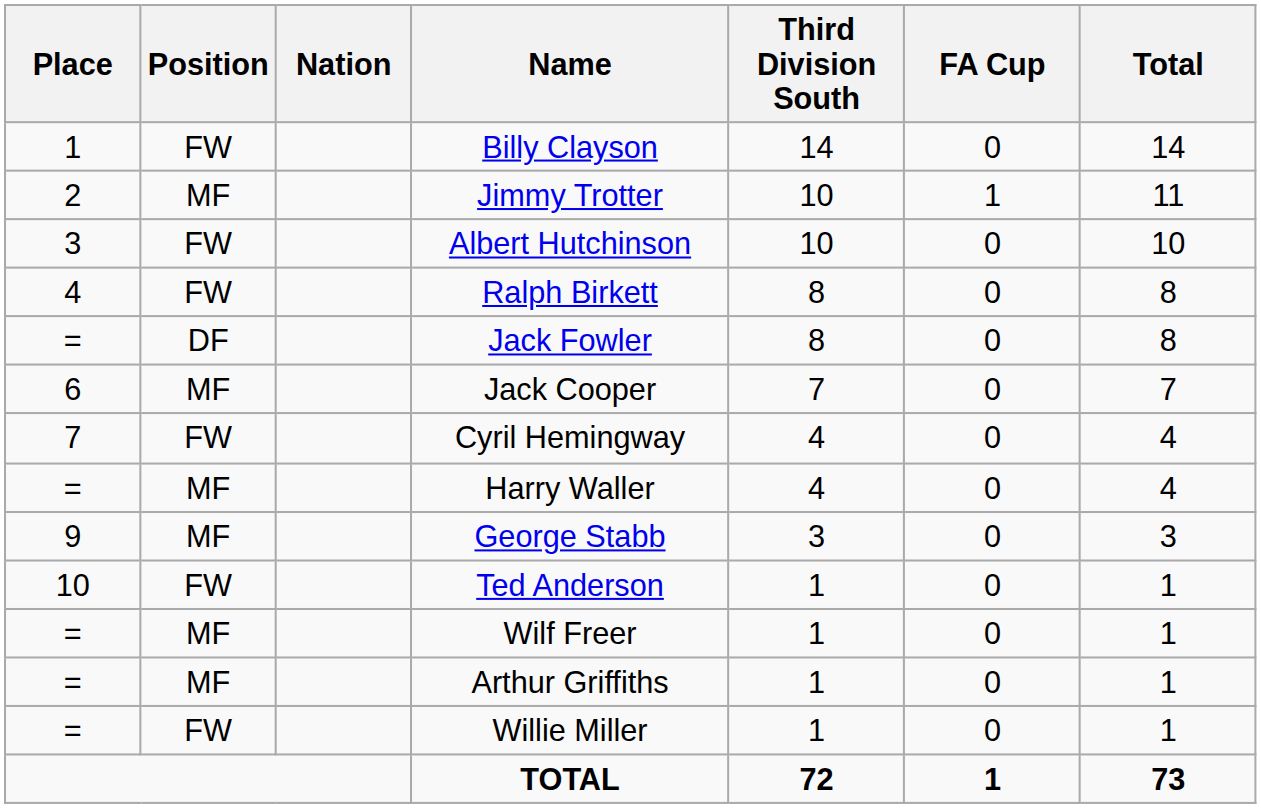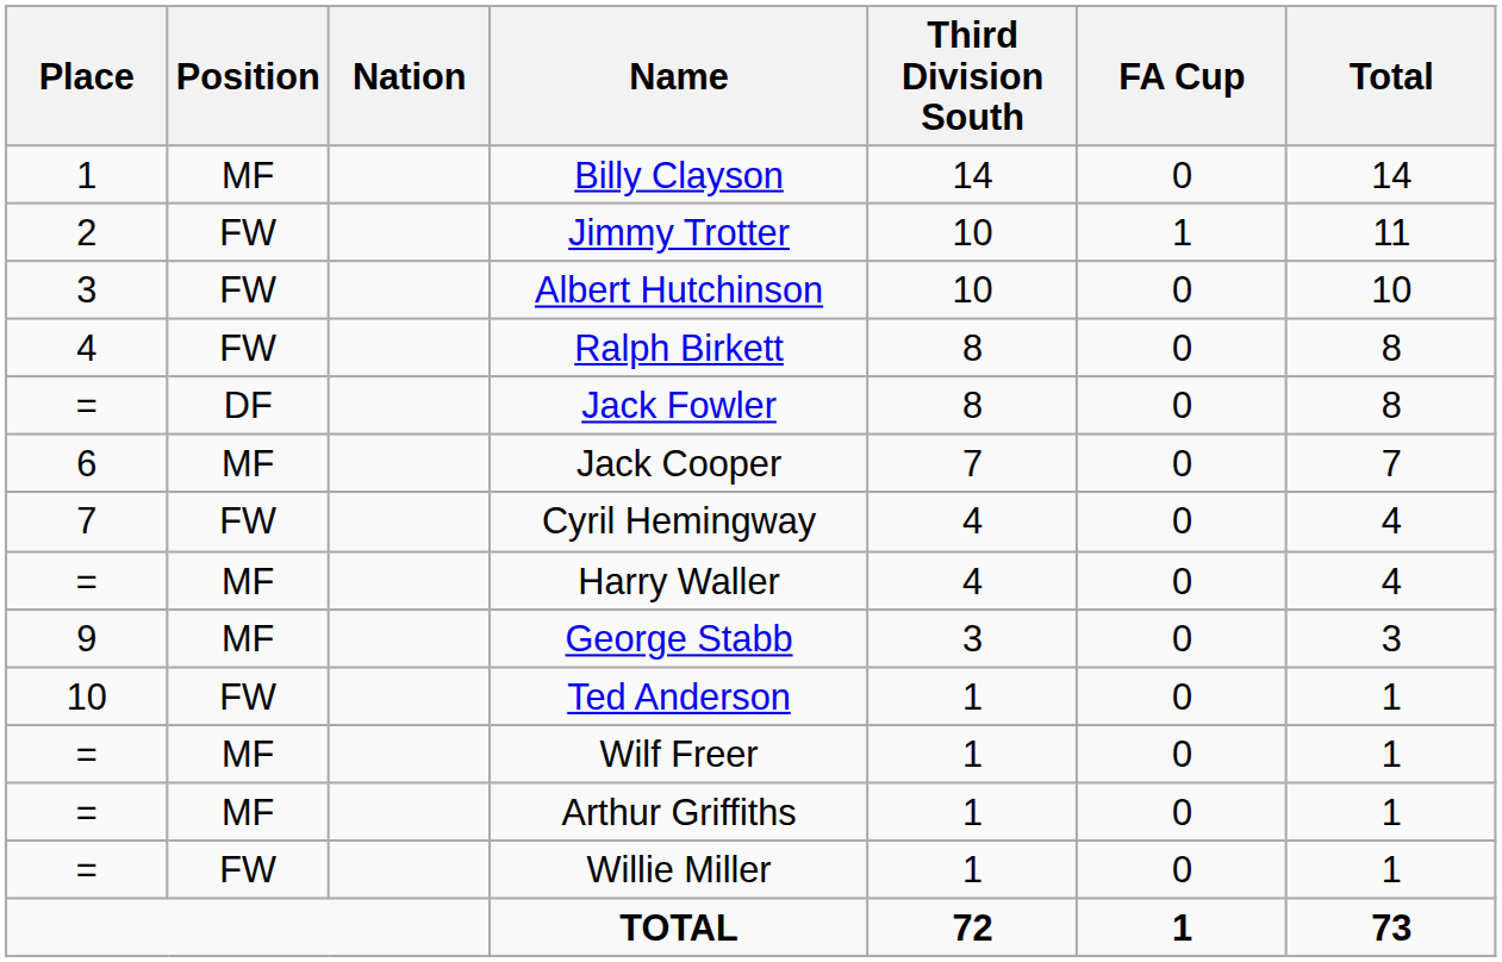Billy Clayson | Position: FW -> MF
Jimmy Trotter | Position: MF -> FW
